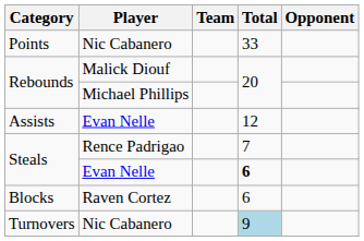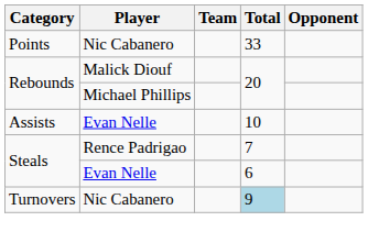Assists | Total: 12 -> 10
Steals / Evan Nelle | Total: bold -> normal
- row: Blocks | Raven Cortez | 6
